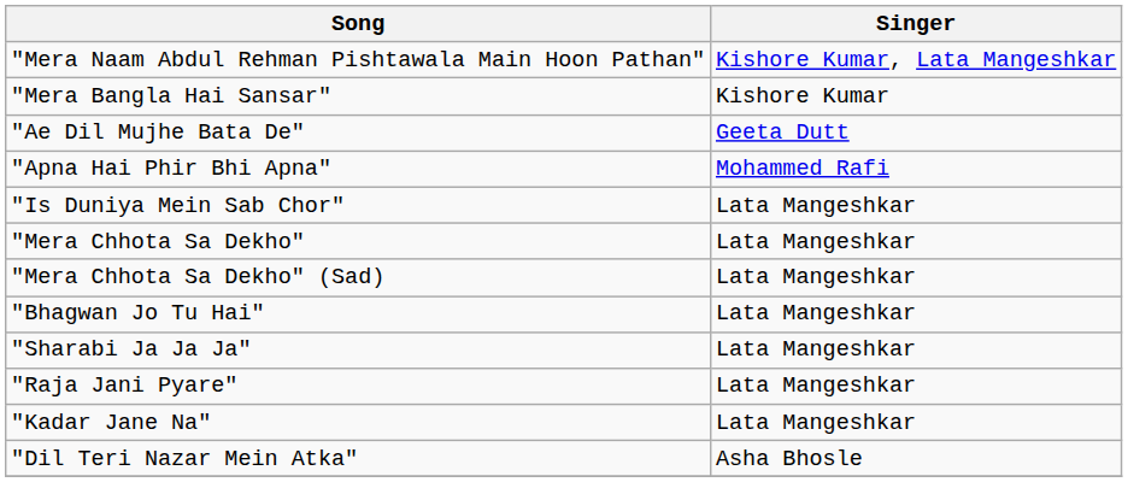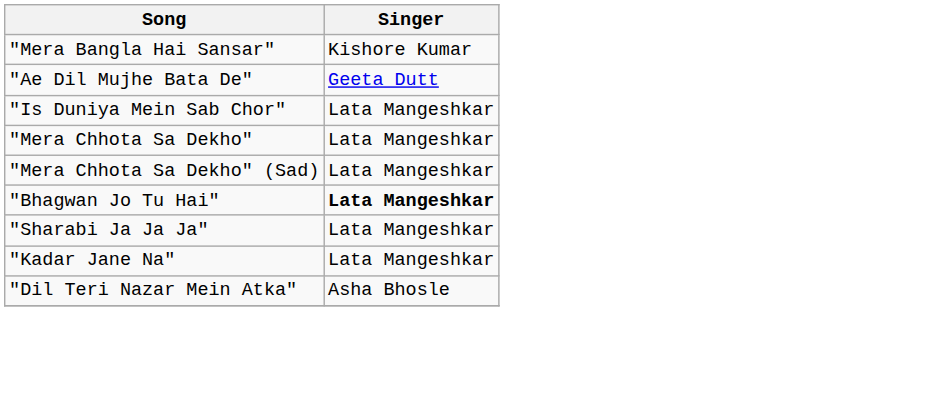- row: "Mera Naam Abdul Rehman Pishtawala Main Hoon Pathan" | Kishore Kumar, Lata Mangeshkar
- row: "Apna Hai Phir Bhi Apna" | Mohammed Rafi
"Bhagwan Jo Tu Hai" | Singer: normal -> bold
- row: "Raja Jani Pyare" | Lata Mangeshkar
